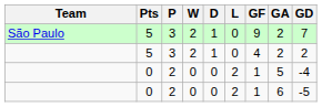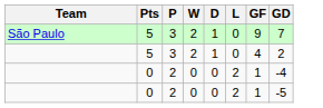- column: GA | 2 | 2 | 5 | 6
